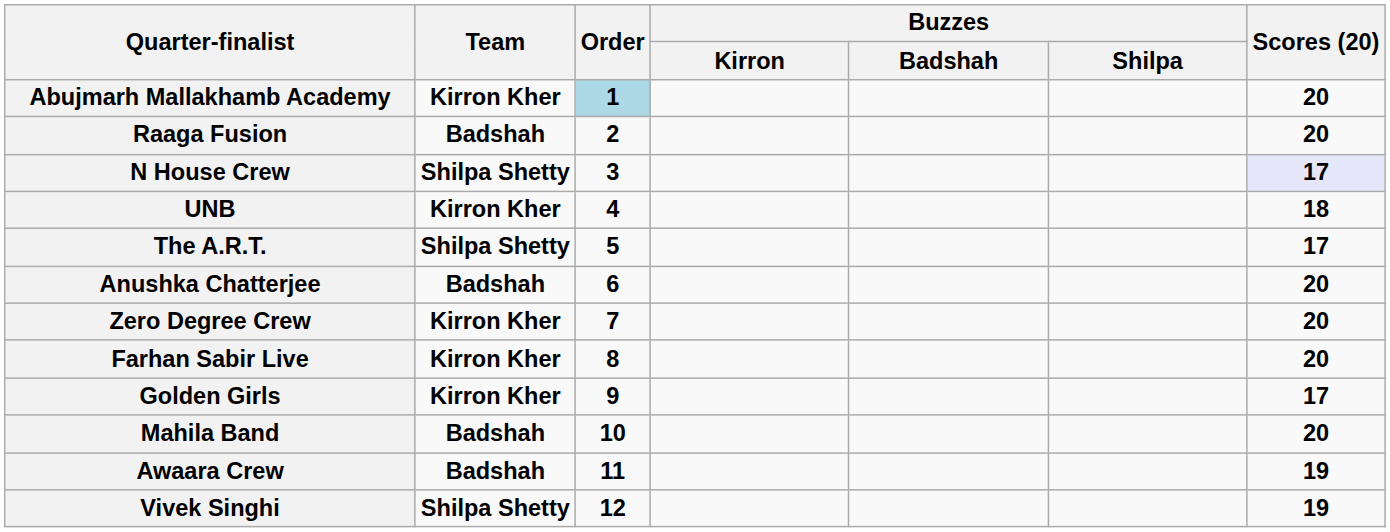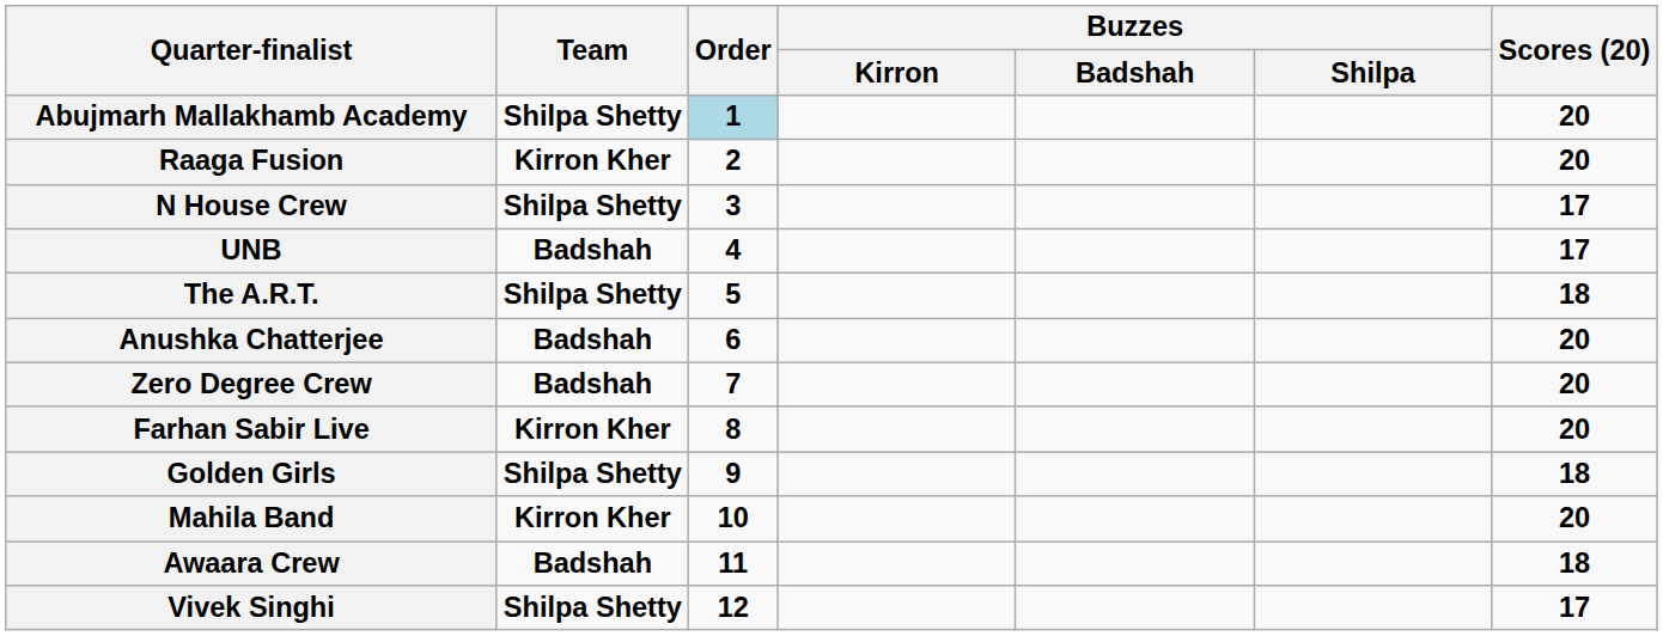Abujmarh Mallakhamb Academy | Team: Kirron Kher -> Shilpa Shetty
Raaga Fusion | Team: Badshah -> Kirron Kher
N House Crew | Scores (20): lavender background -> no background
UNB | Team: Kirron Kher -> Badshah
UNB | Scores (20): 18 -> 17
The A.R.T. | Scores (20): 17 -> 18
Zero Degree Crew | Team: Kirron Kher -> Badshah
Golden Girls | Team: Kirron Kher -> Shilpa Shetty
Golden Girls | Scores (20): 17 -> 18
Mahila Band | Team: Badshah -> Kirron Kher
Awaara Crew | Scores (20): 19 -> 18
Vivek Singhi | Scores (20): 19 -> 17
